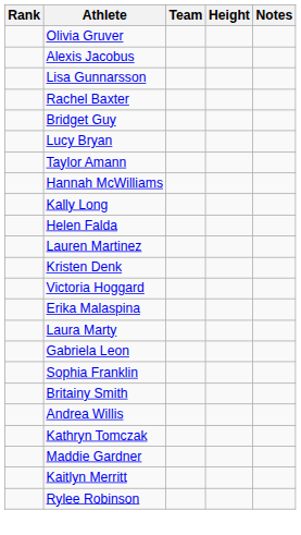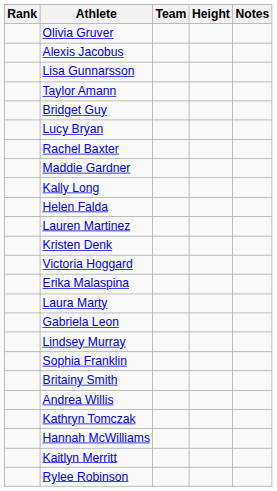rows swapped: Rachel Baxter <-> Taylor Amann
rows swapped: Maddie Gardner <-> Hannah McWilliams
+ row: Lindsey Murray
